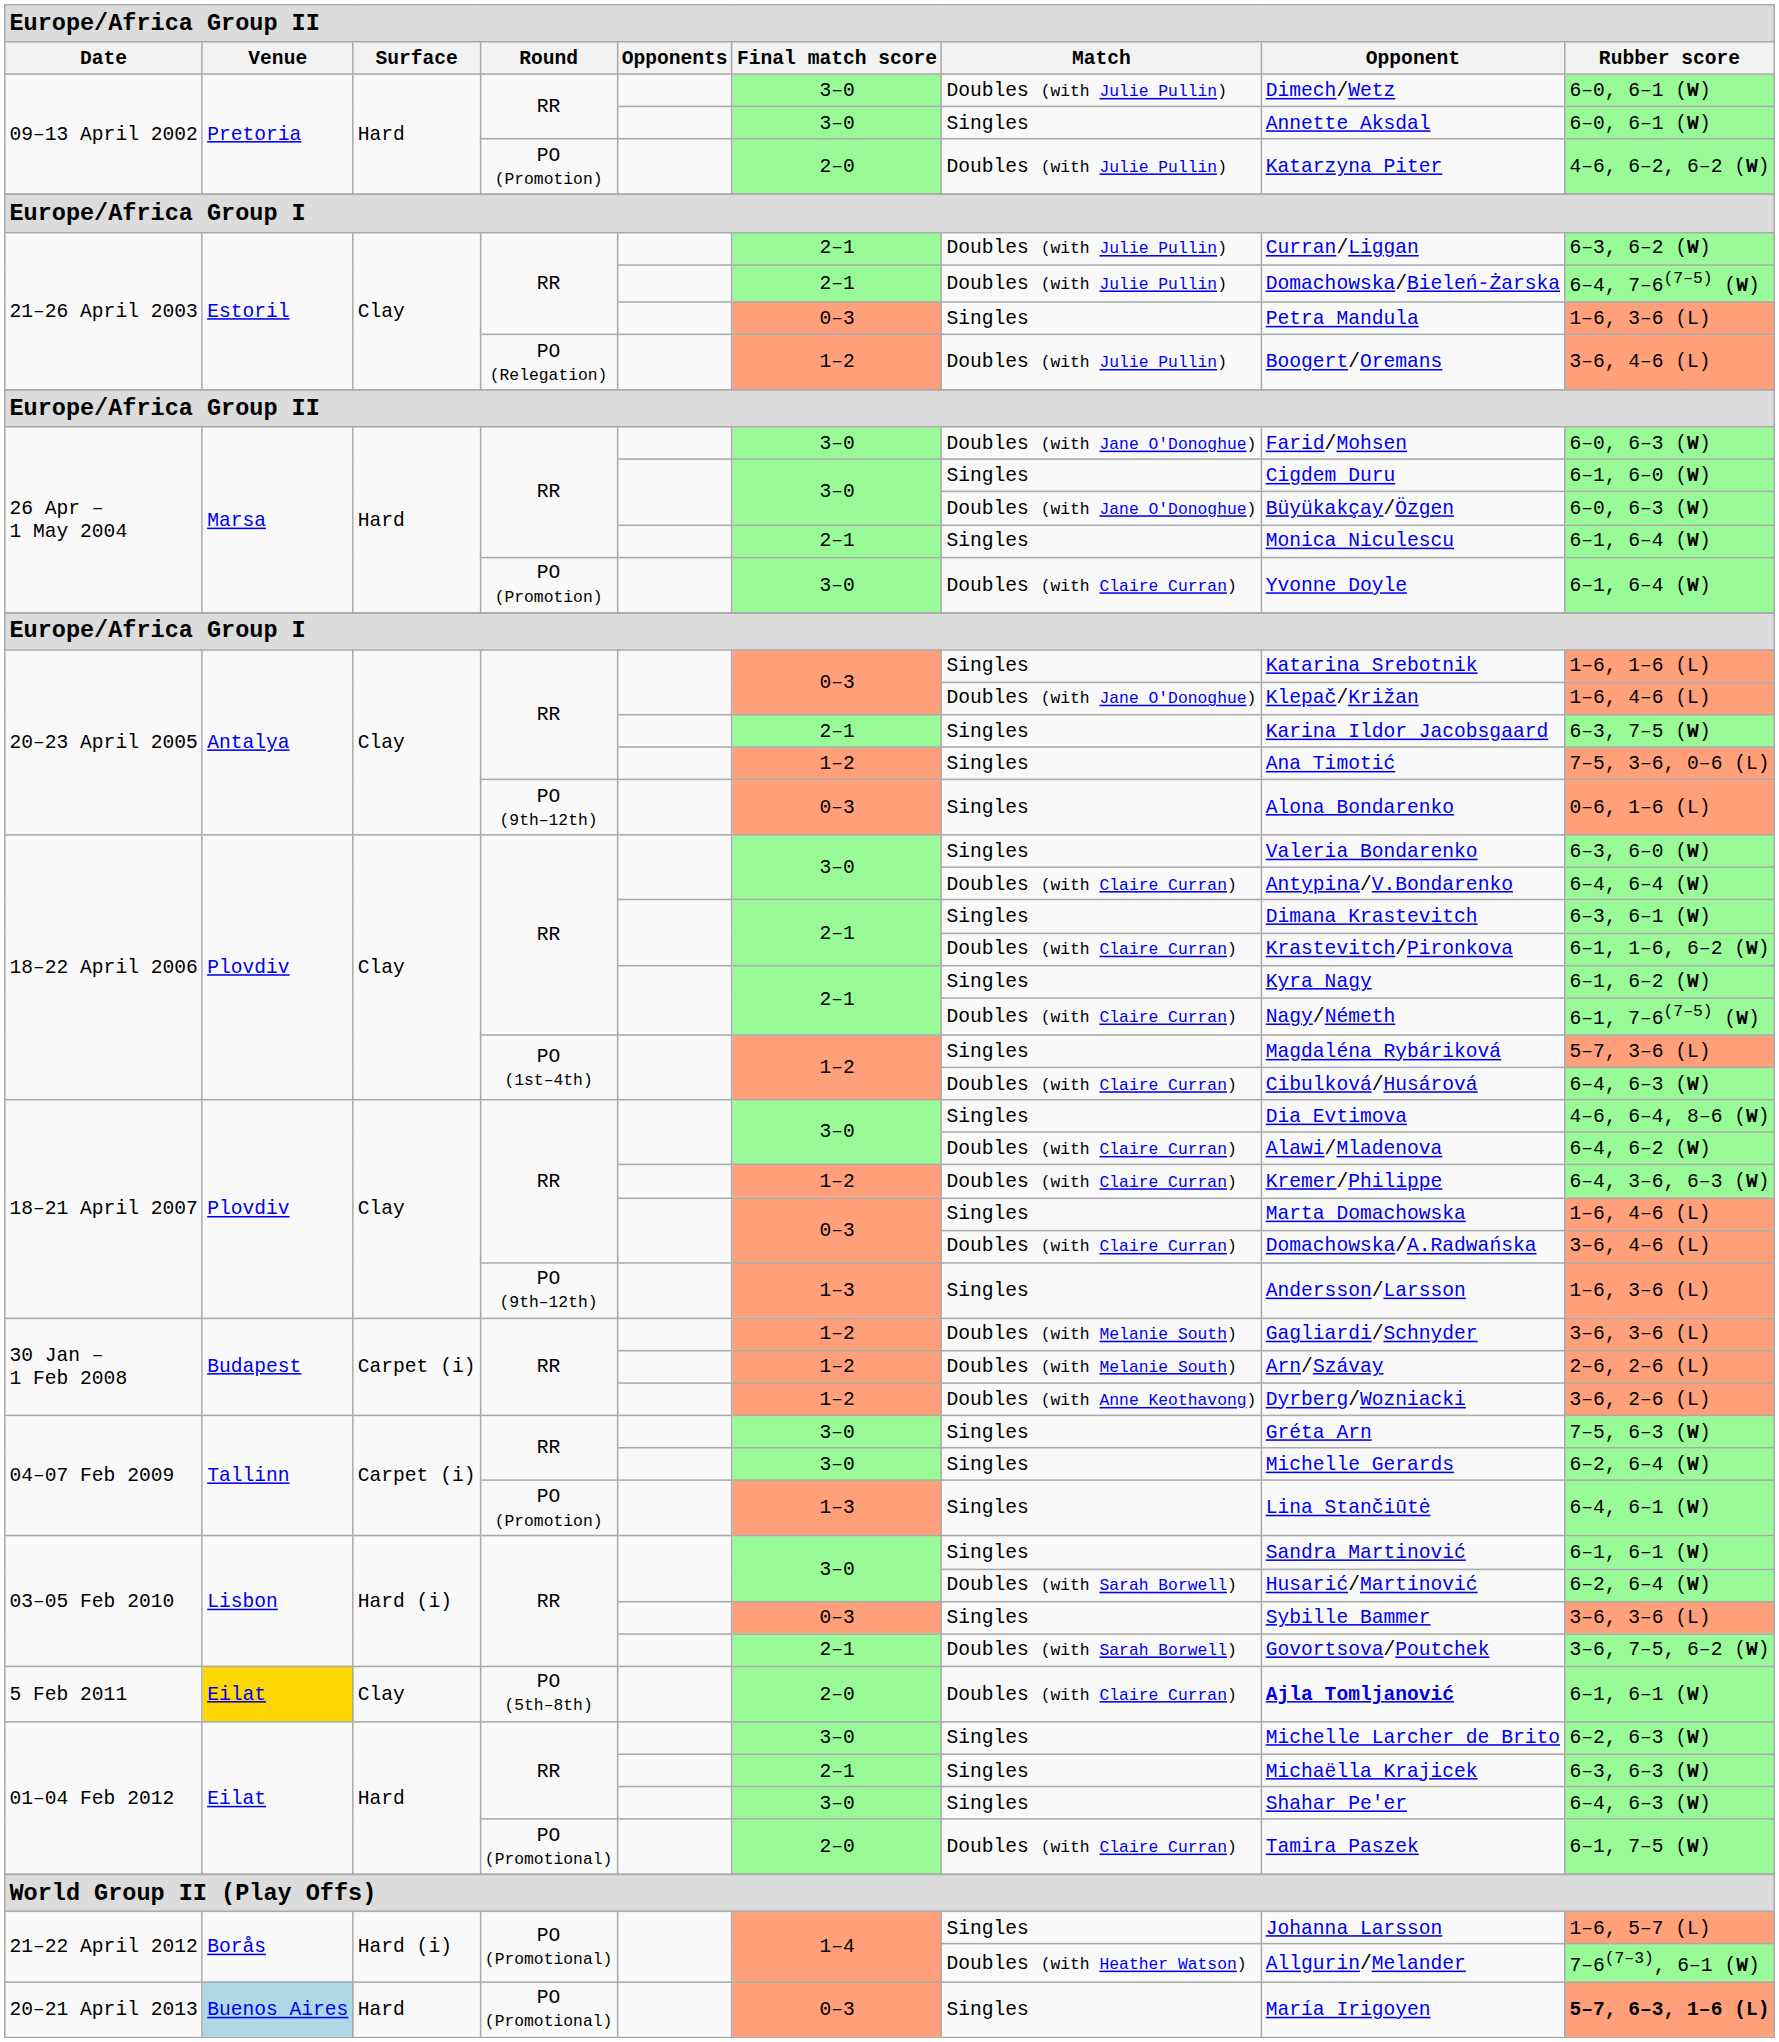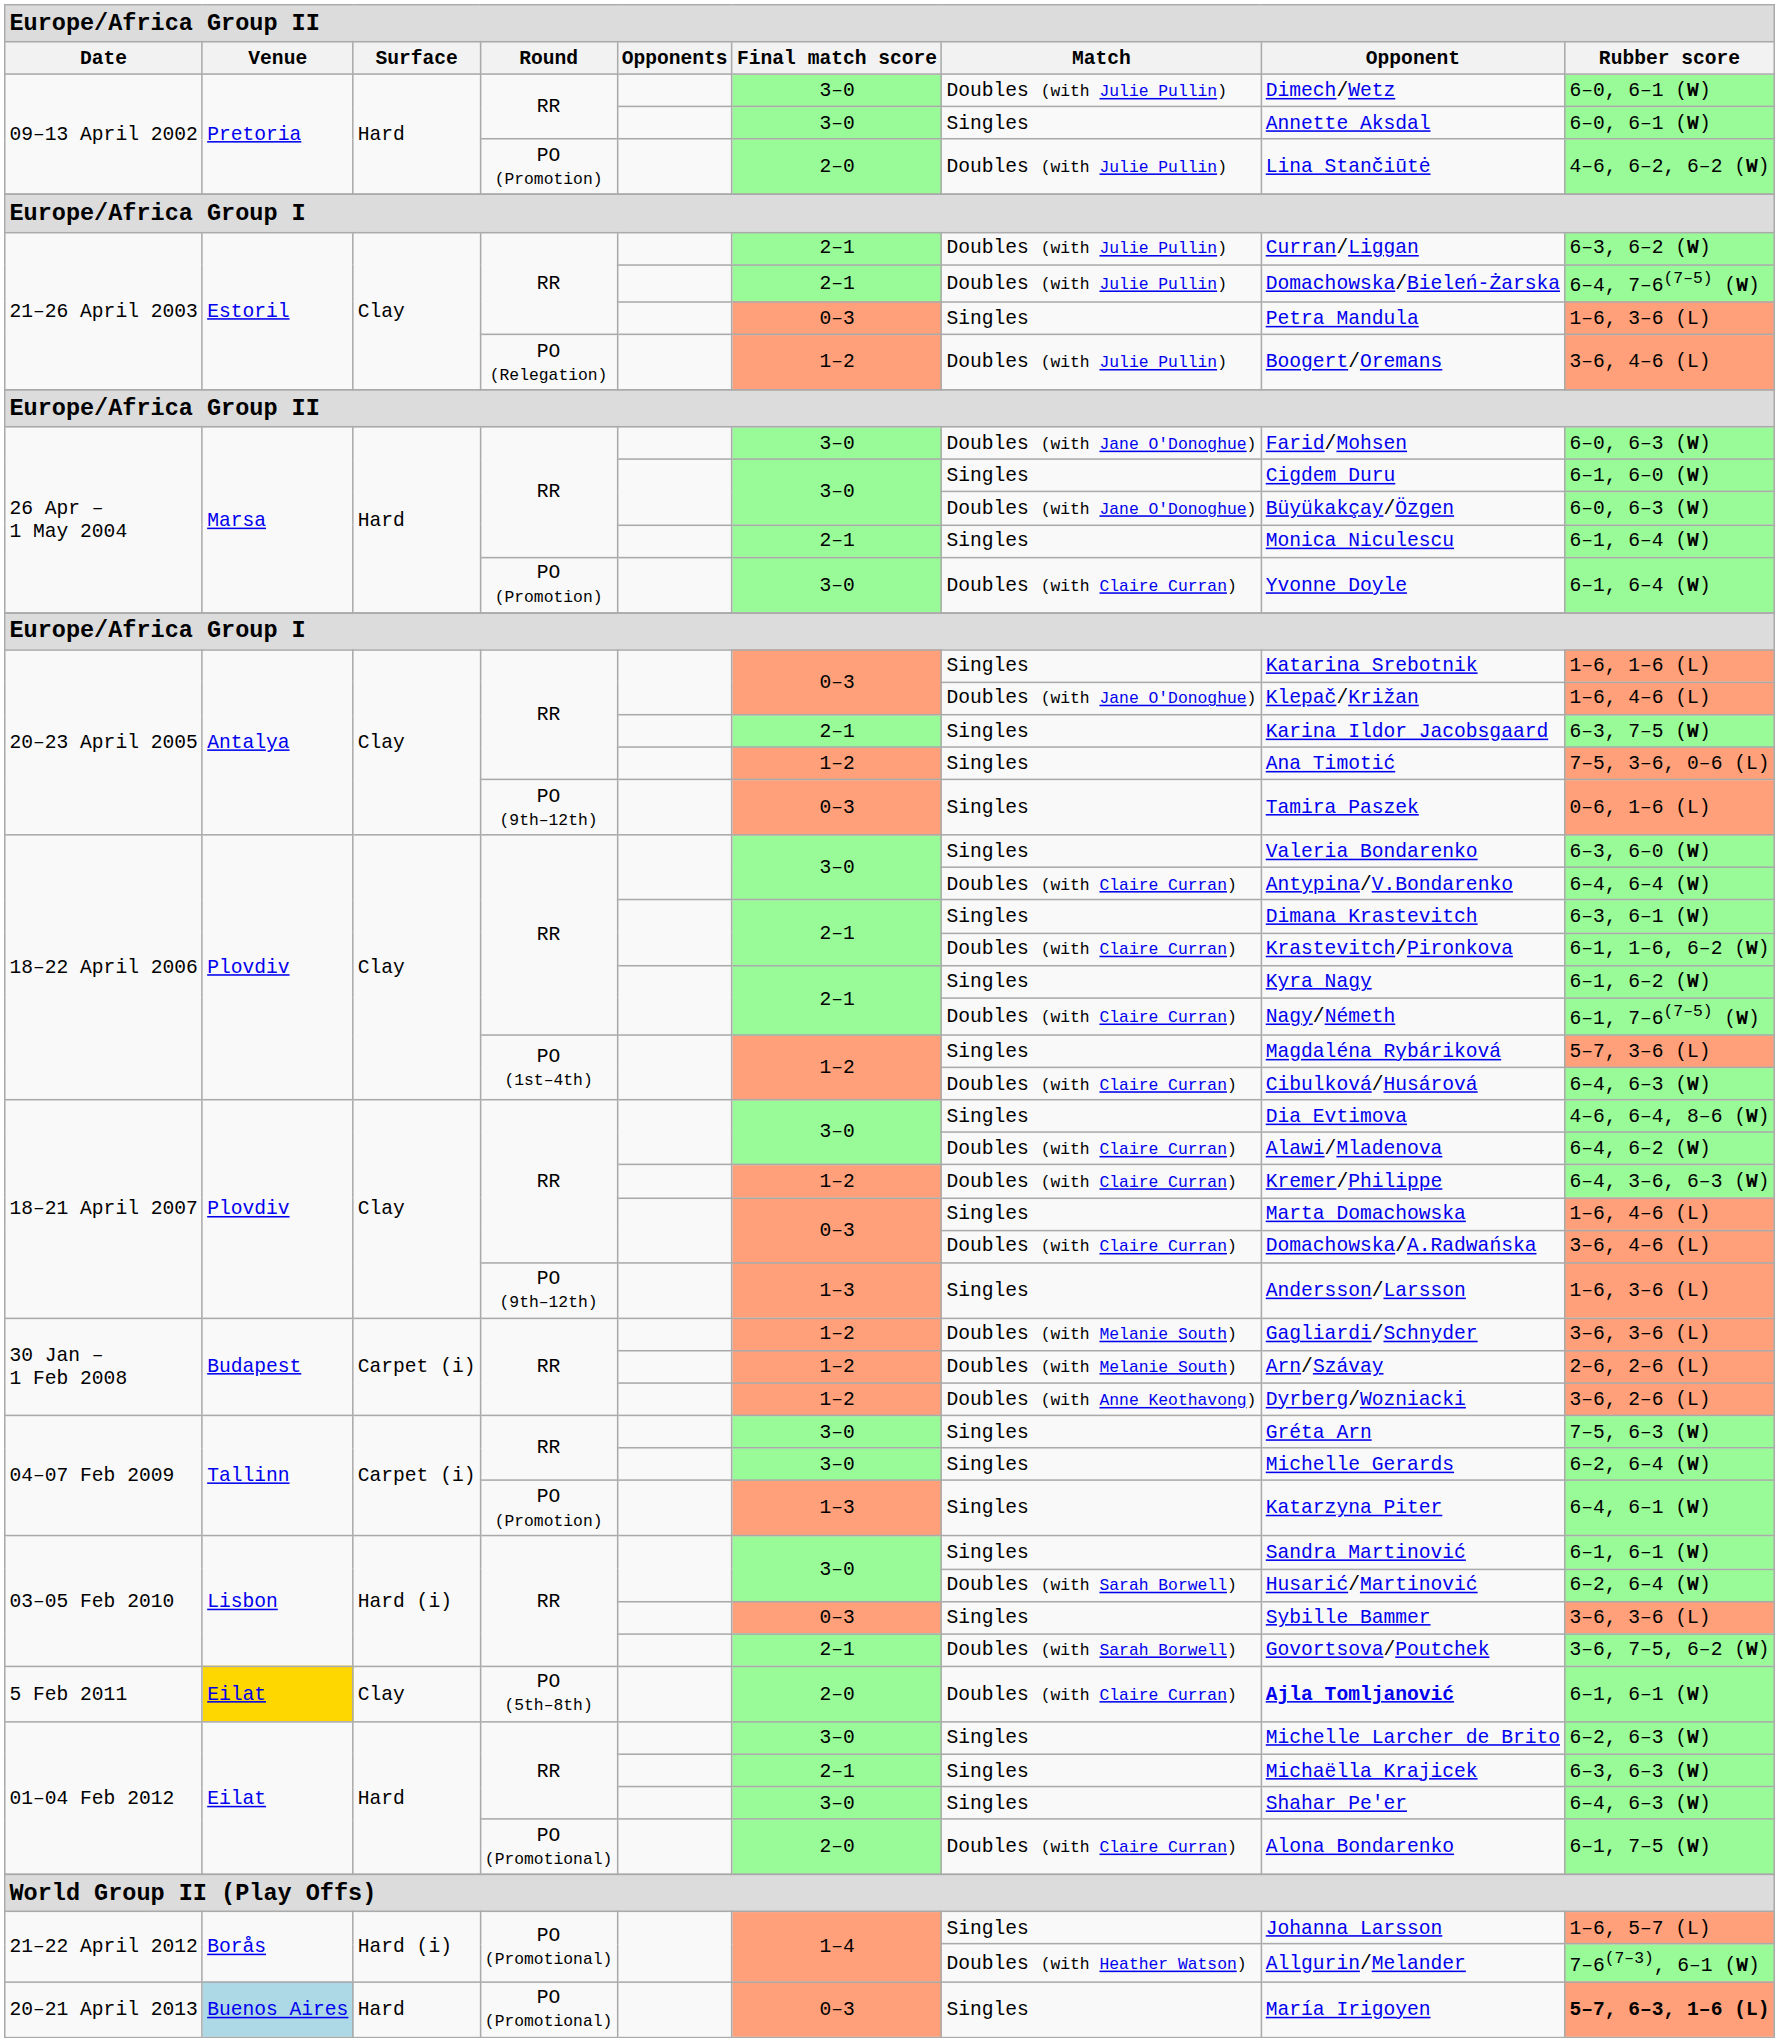09–13 April 2002 / PO (Promotion) | column 8: Katarzyna Piter -> Lina Stančiūtė
20–23 April 2005 / PO (9th–12th) | column 8: Alona Bondarenko -> Tamira Paszek
04–07 Feb 2009 / PO (Promotion) | column 8: Lina Stančiūtė -> Katarzyna Piter
01–04 Feb 2012 / PO (Promotional) | column 8: Tamira Paszek -> Alona Bondarenko
